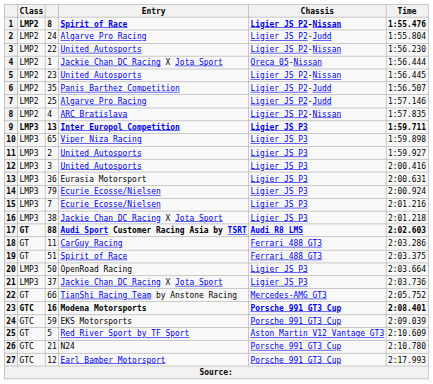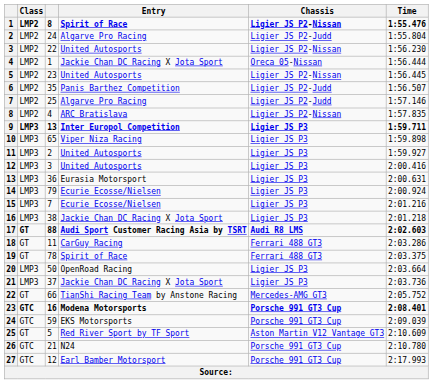19 | column 3: 51 -> 78
